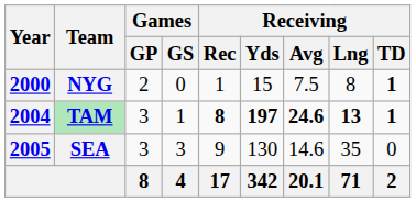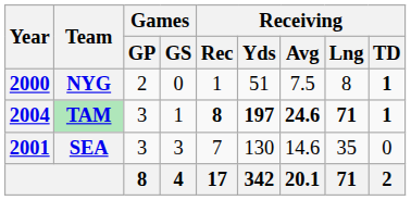NYG | Receiving / Yds: 15 -> 51
TAM | Receiving / Lng: 13 -> 71
SEA | Year: 2005 -> 2001
SEA | Receiving / Rec: 9 -> 7
